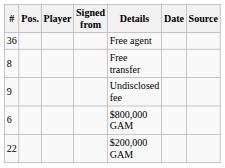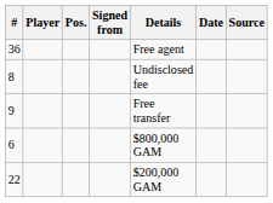columns swapped: Pos. <-> Player
8 | Details: Free transfer -> Undisclosed fee
9 | Details: Undisclosed fee -> Free transfer
